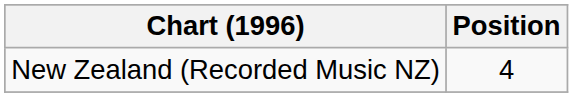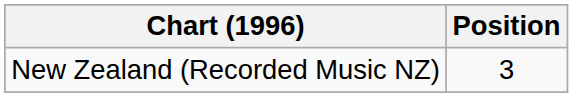New Zealand (Recorded Music NZ) | Position: 4 -> 3
